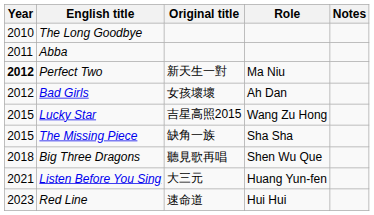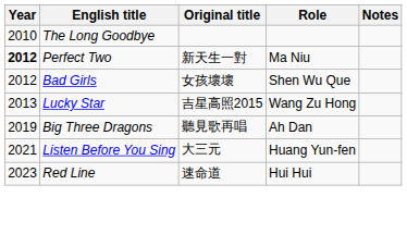- row: 2011 | Abba
Bad Girls | Role: Ah Dan -> Shen Wu Que
Lucky Star | Year: 2015 -> 2013
- row: 2015 | The Missing Piece | 缺角一族 | Sha Sha
Big Three Dragons | Year: 2018 -> 2019
Big Three Dragons | Role: Shen Wu Que -> Ah Dan
